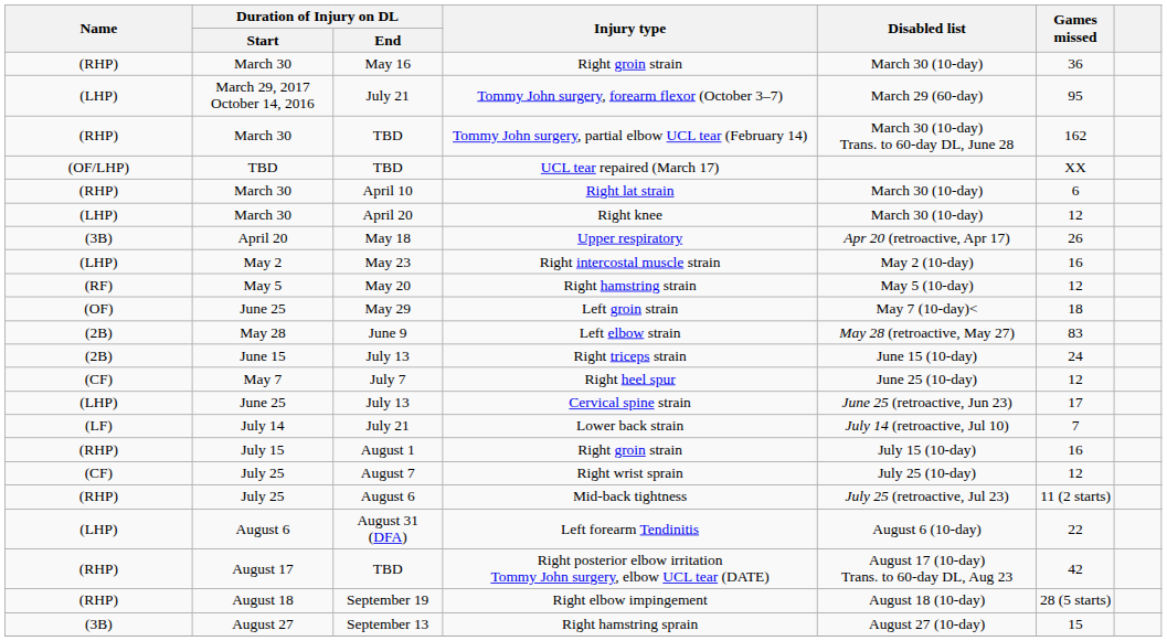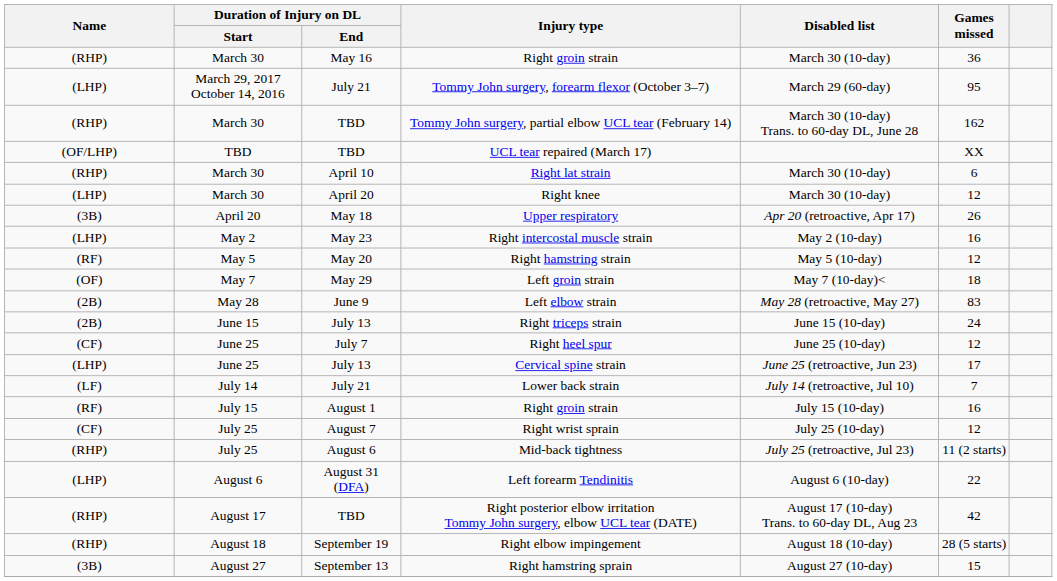Left groin strain | Duration of Injury on DL / Start: June 25 -> May 7
Right heel spur | Duration of Injury on DL / Start: May 7 -> June 25
August 1 / Right groin strain | Name: (RHP) -> (RF)
